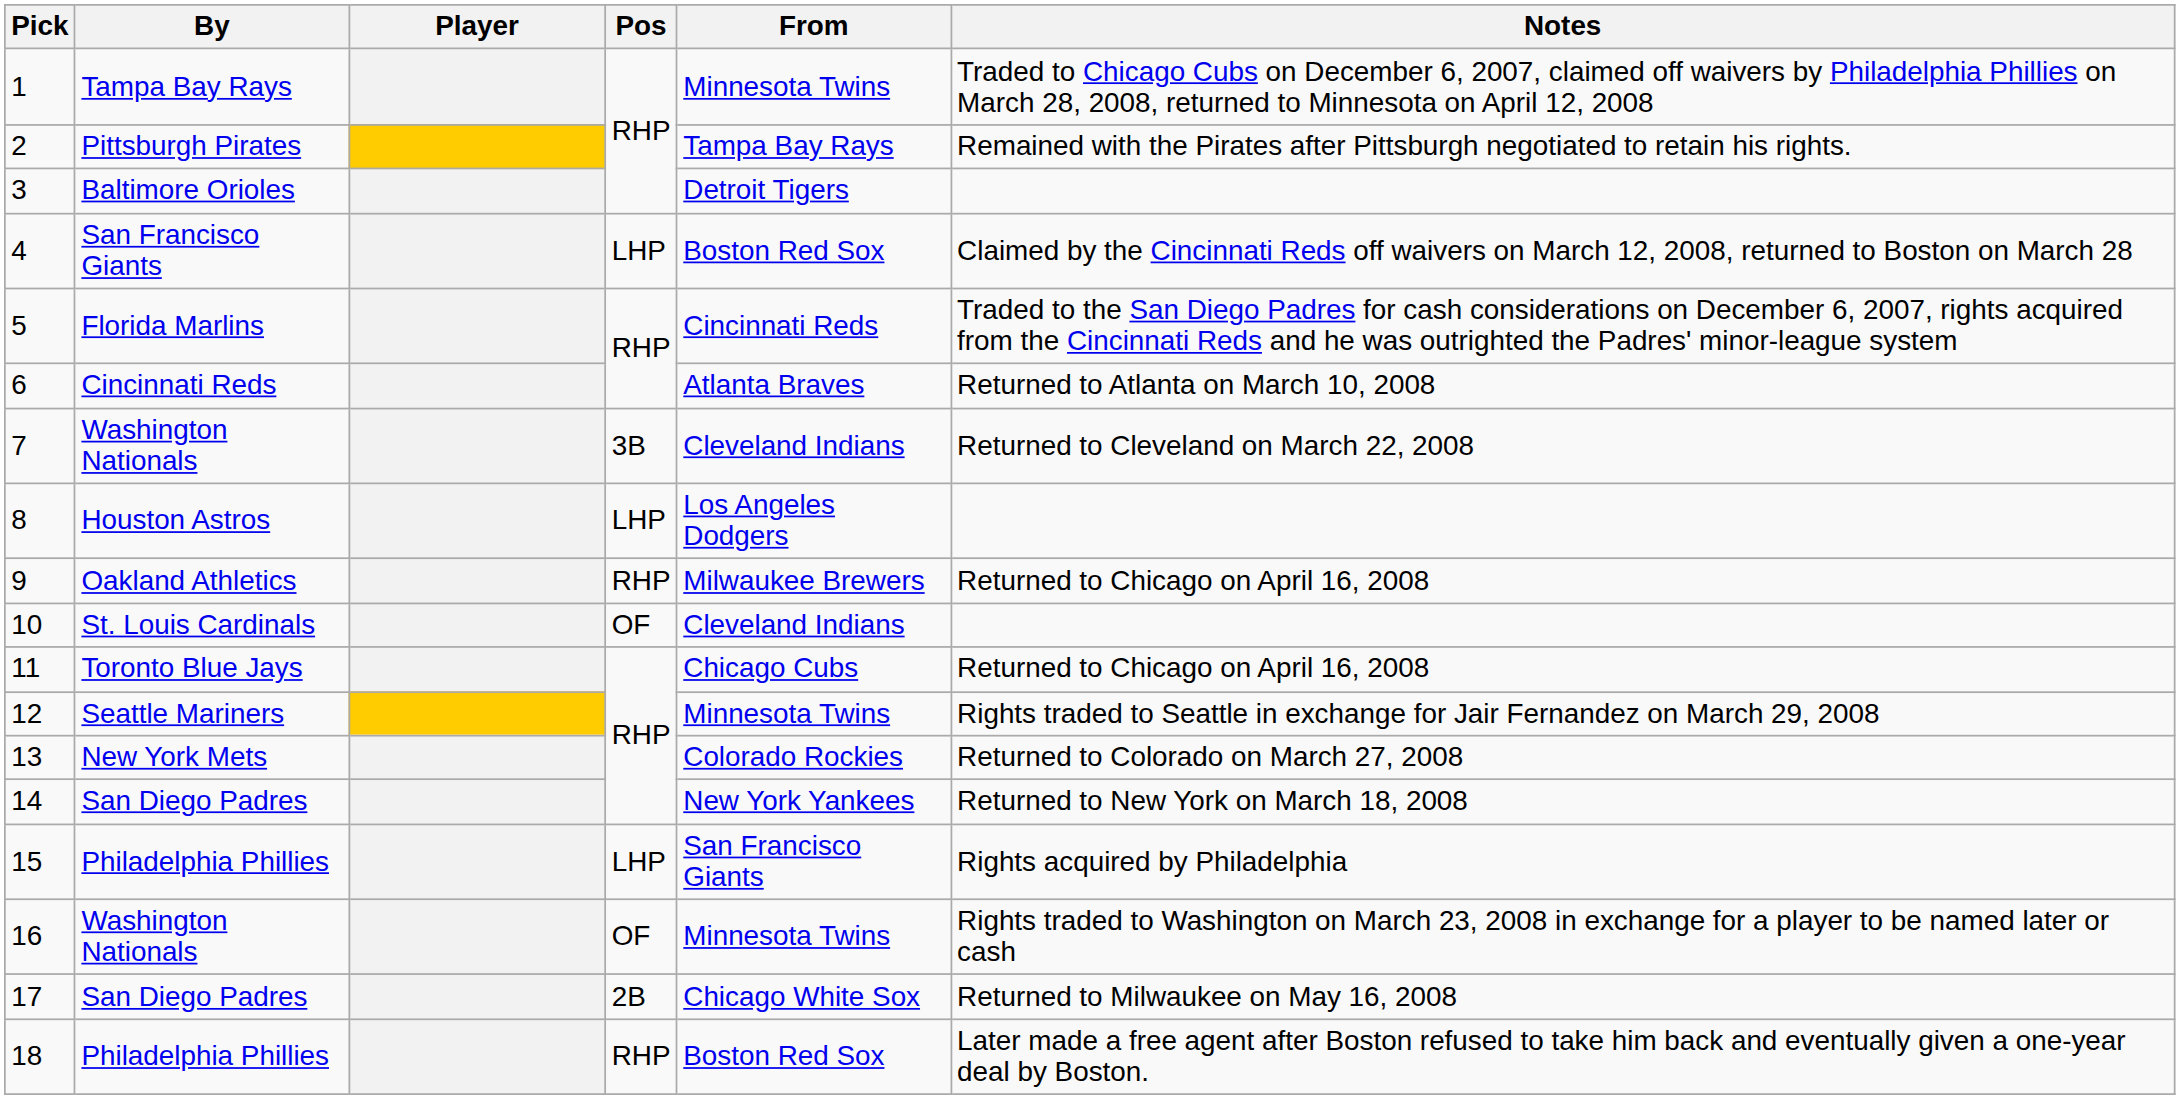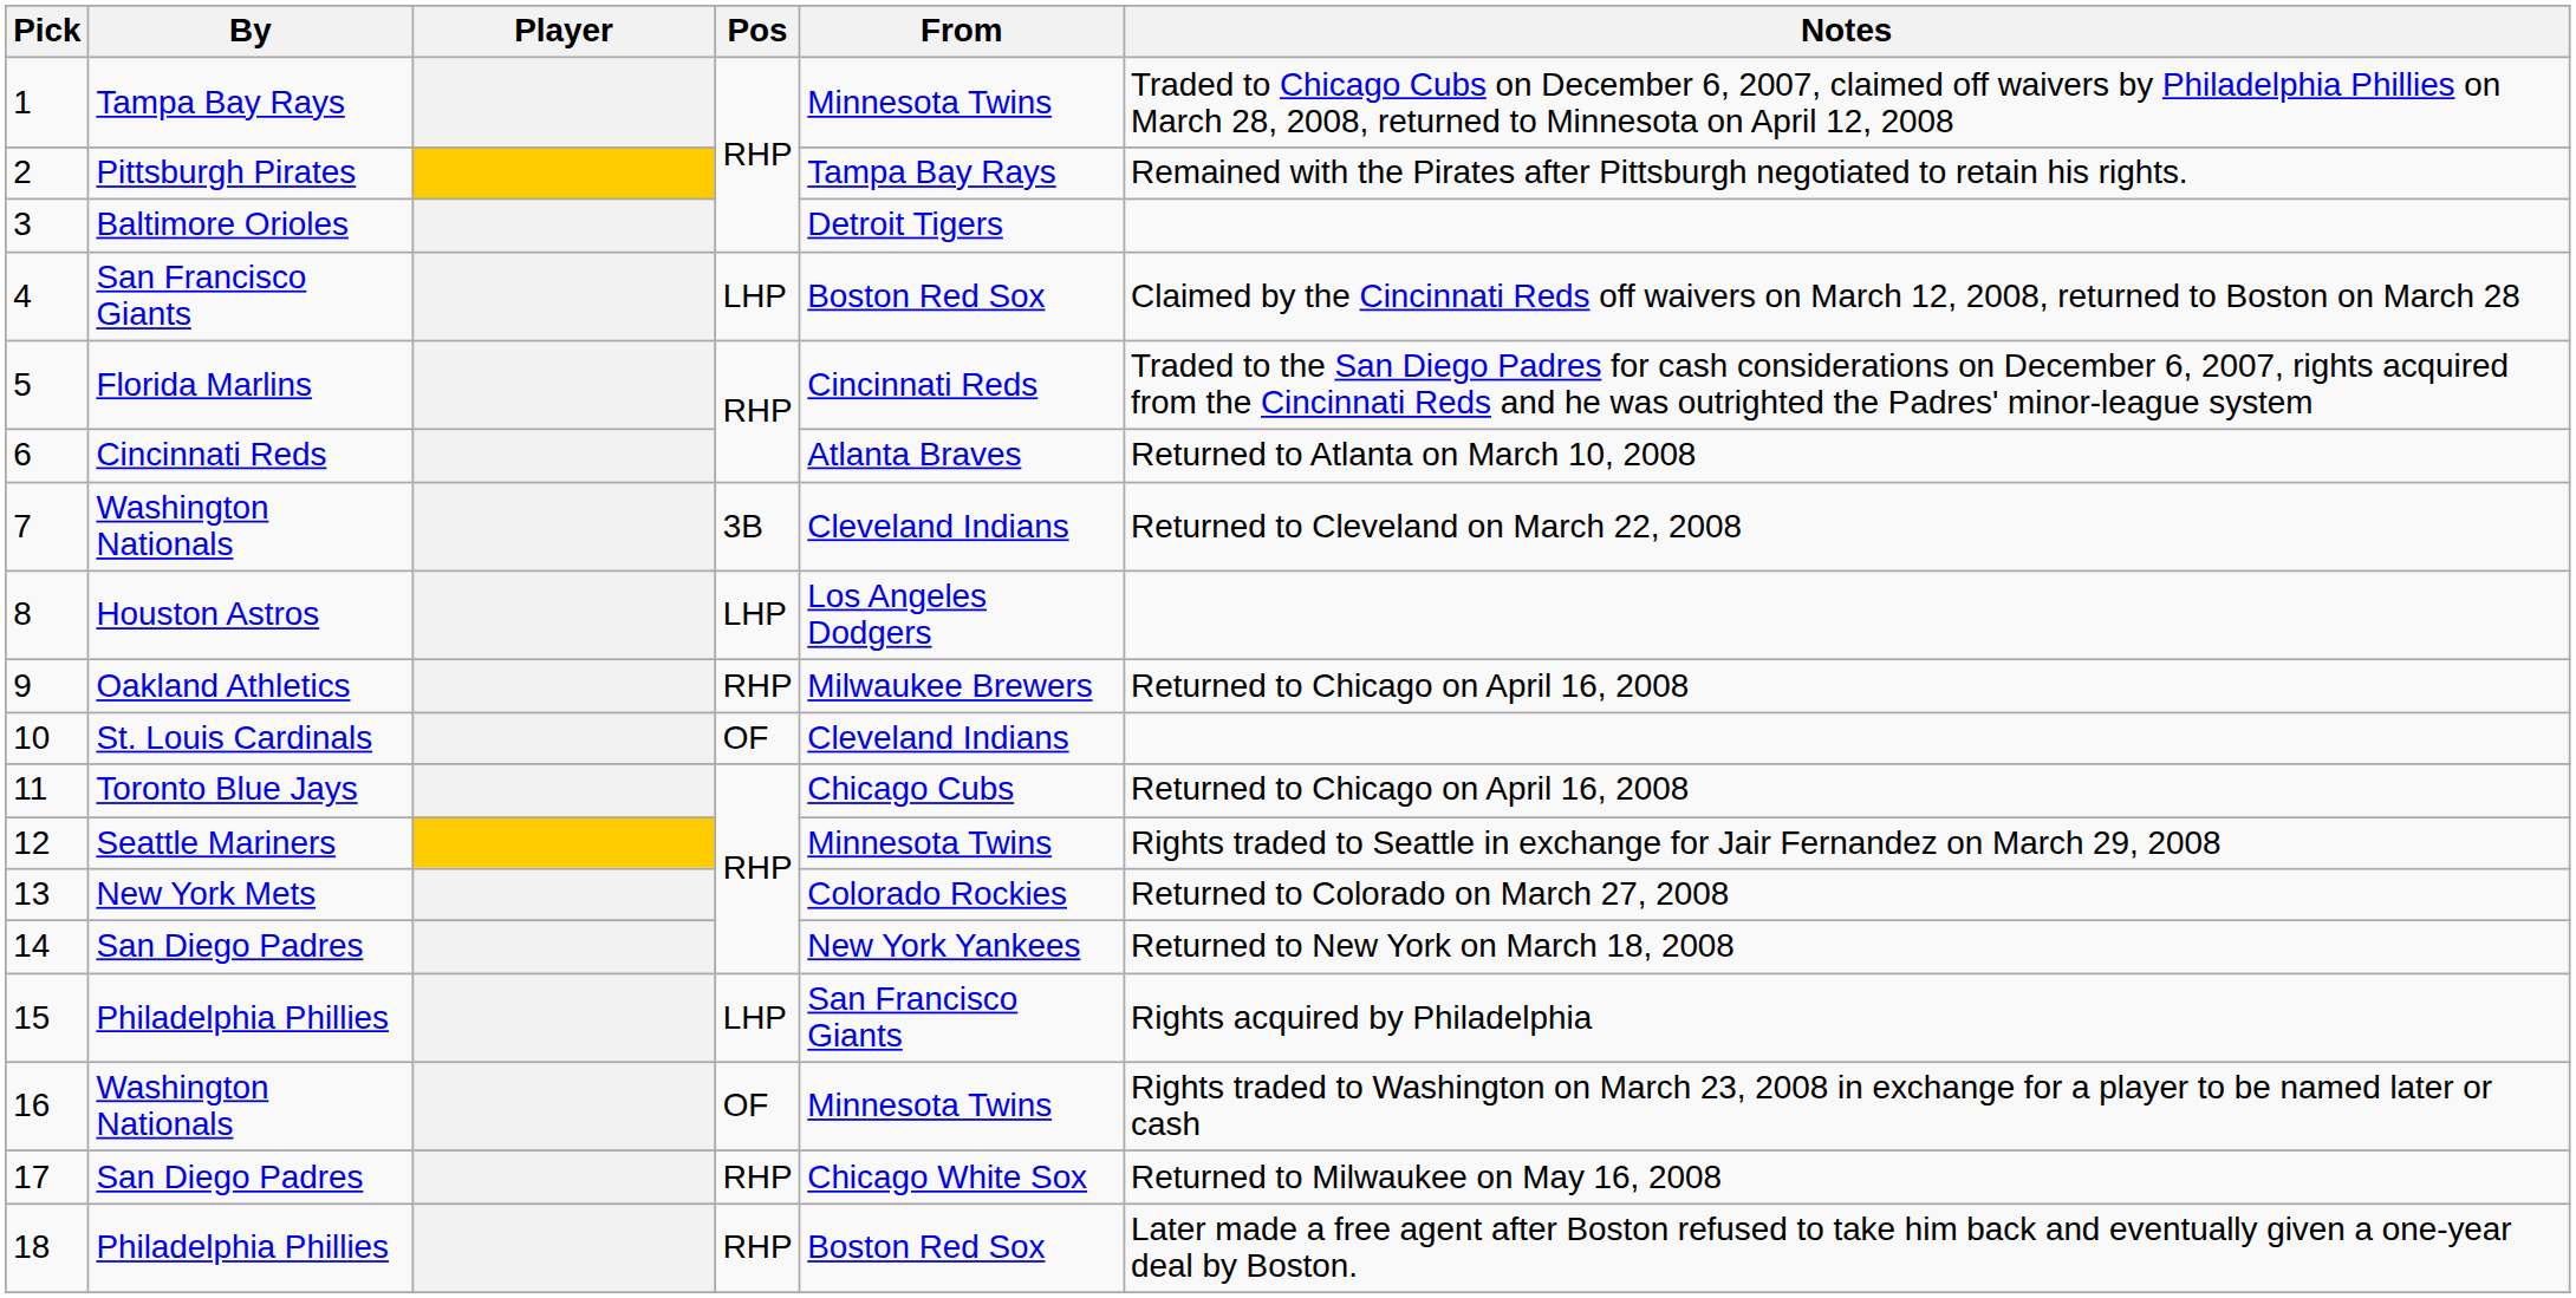17 | Pos: 2B -> RHP
